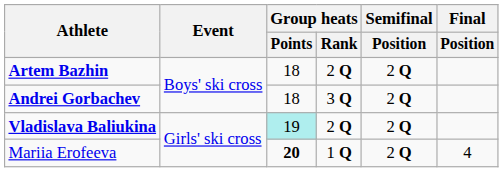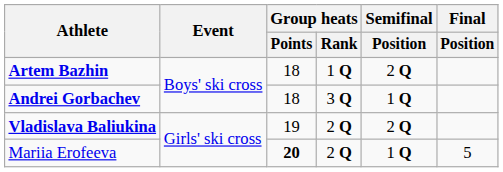Artem Bazhin | Group heats / Rank: 2 Q -> 1 Q
Andrei Gorbachev | Semifinal / Position: 2 Q -> 1 Q
Vladislava Baliukina | Group heats / Points: paleturquoise background -> no background
Mariia Erofeeva | Group heats / Rank: 1 Q -> 2 Q
Mariia Erofeeva | Semifinal / Position: 2 Q -> 1 Q
Mariia Erofeeva | Final / Position: 4 -> 5
